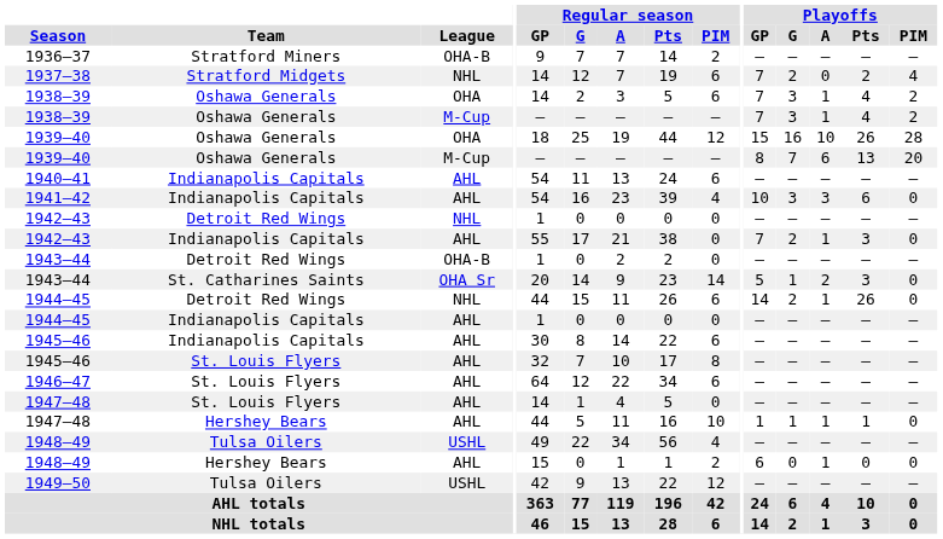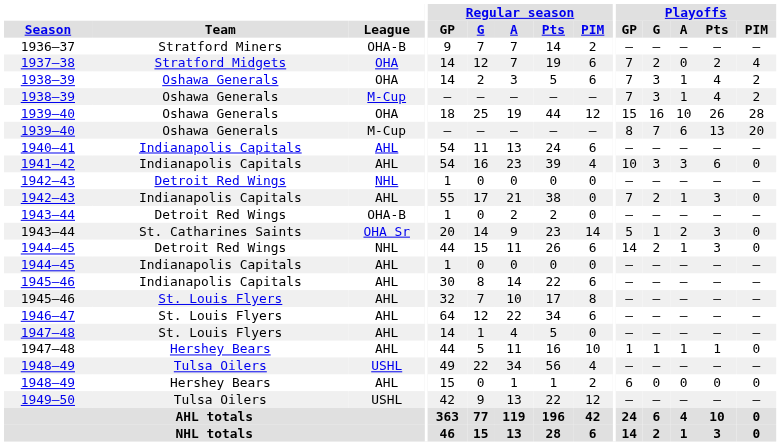1937–38 | League: NHL -> OHA
1944–45 / Detroit Red Wings | Playoffs / Pts: 26 -> 3
1948–49 / Hershey Bears | Playoffs / A: 1 -> 0
